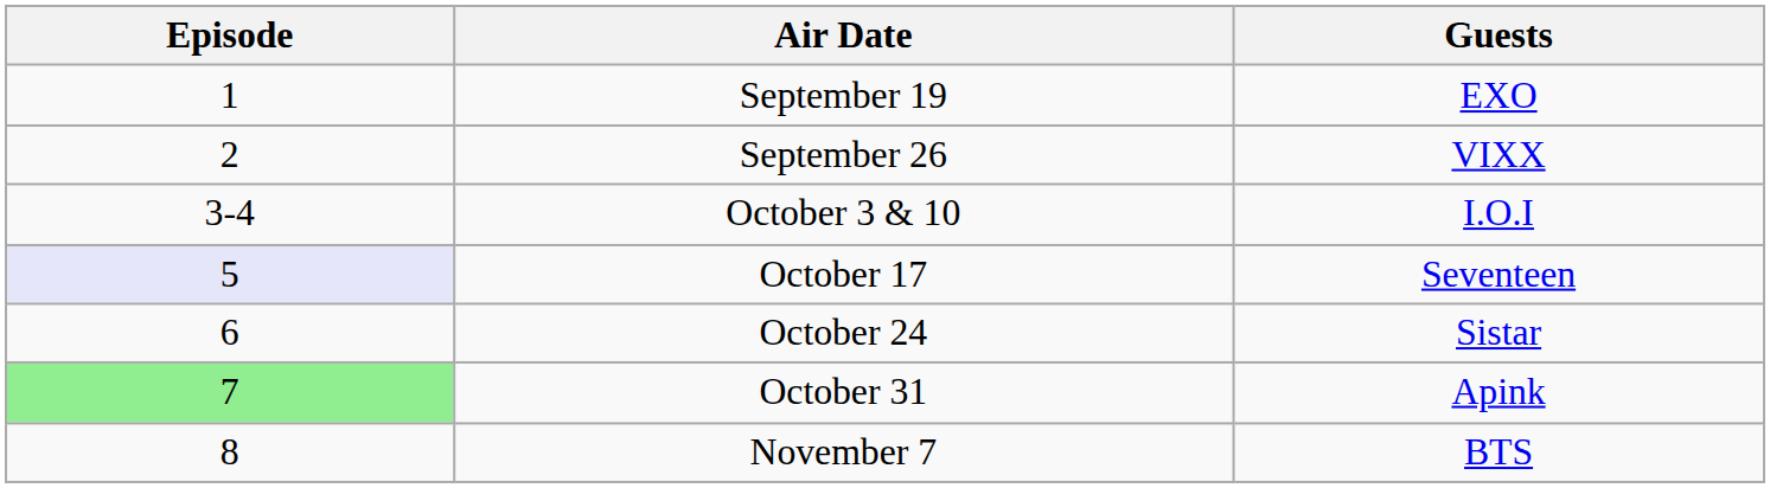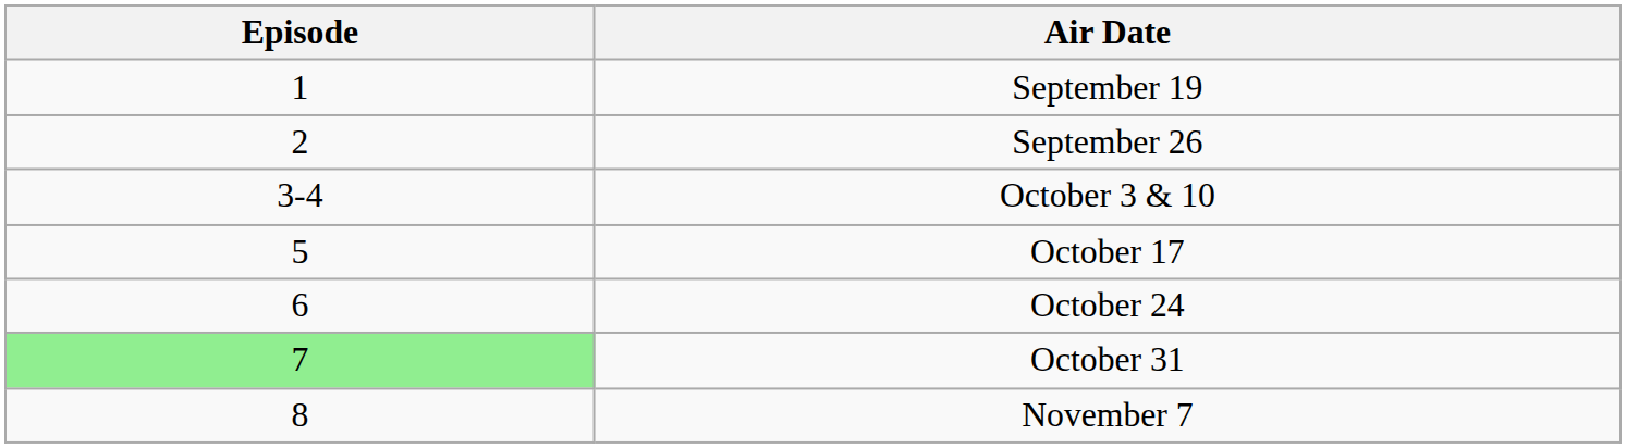- column: Guests | EXO | VIXX | I.O.I | Seventeen | Sistar | Apink | BTS
October 17 | Episode: lavender background -> no background
